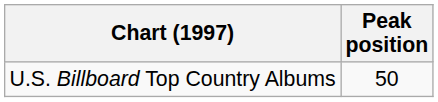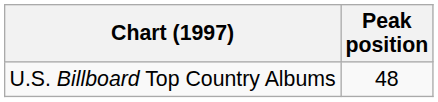U.S. Billboard Top Country Albums | Peak position: 50 -> 48
